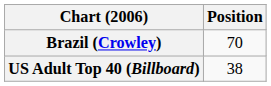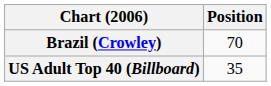US Adult Top 40 (Billboard) | Position: 38 -> 35
